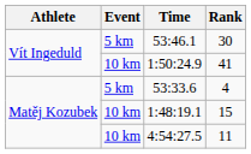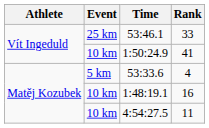53:46.1 | Event: 5 km -> 25 km
53:46.1 | Rank: 30 -> 33
1:48:19.1 | Rank: 15 -> 16
